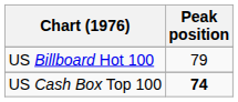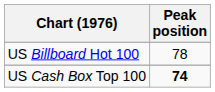US Billboard Hot 100 | Peak position: 79 -> 78
